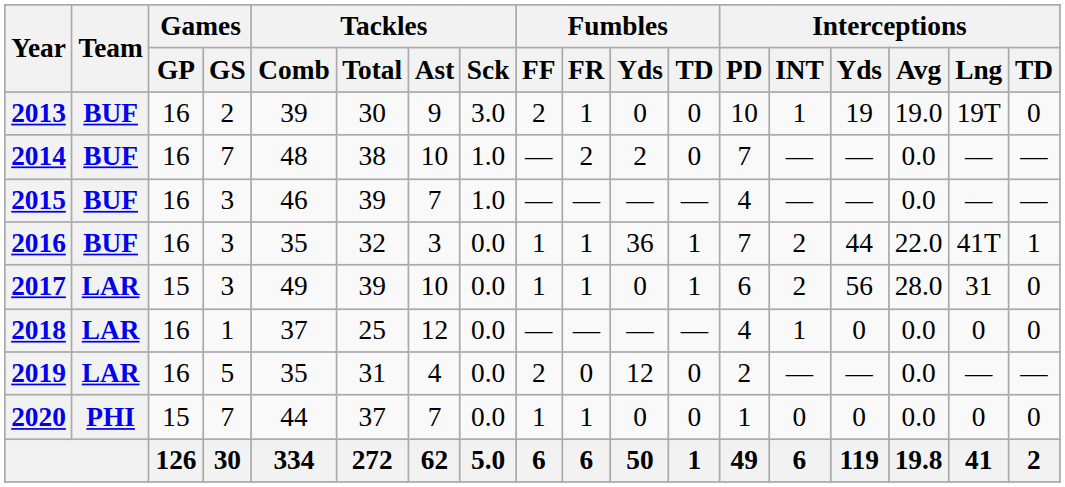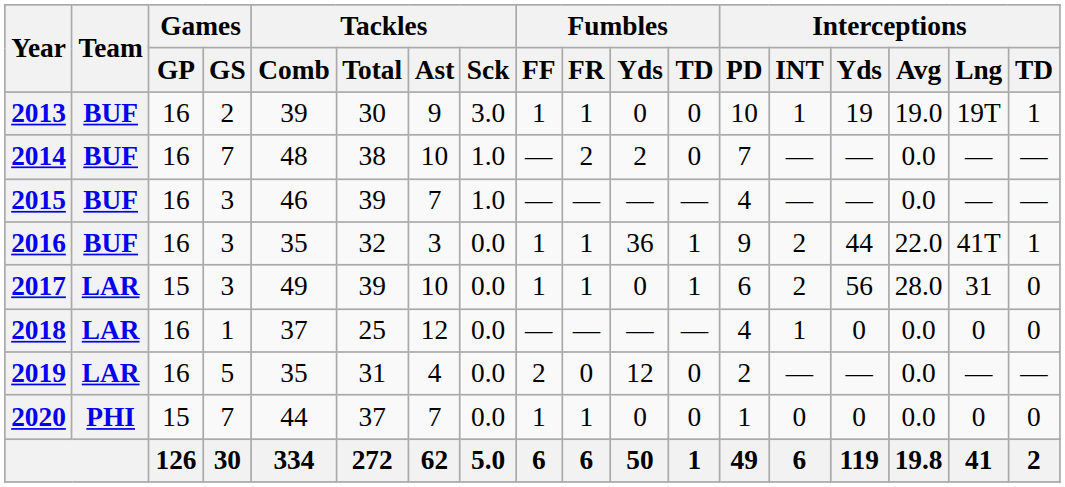2013 | Fumbles / FF: 2 -> 1
2013 | Interceptions / TD: 0 -> 1
2016 | Interceptions / PD: 7 -> 9
